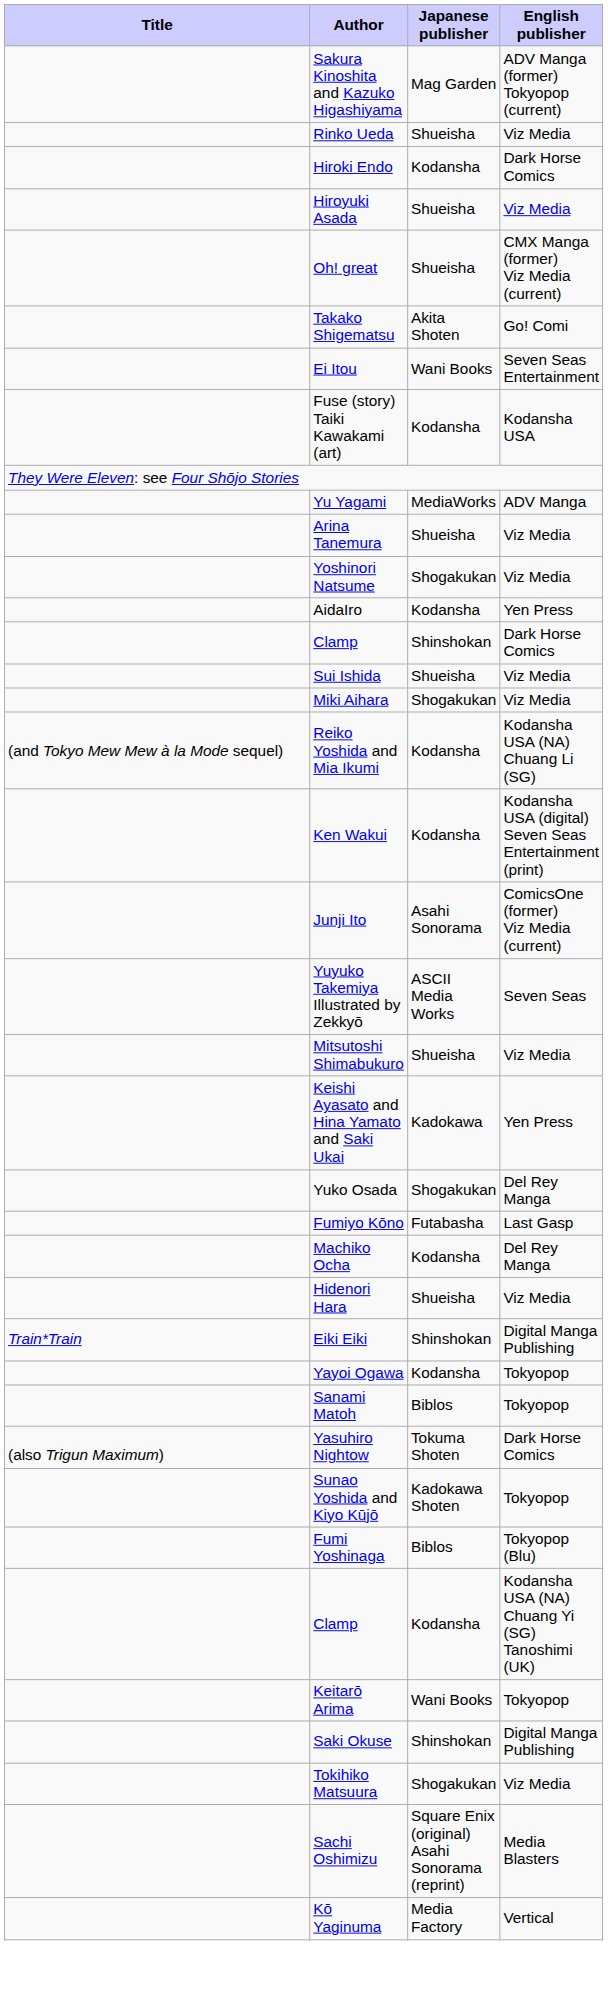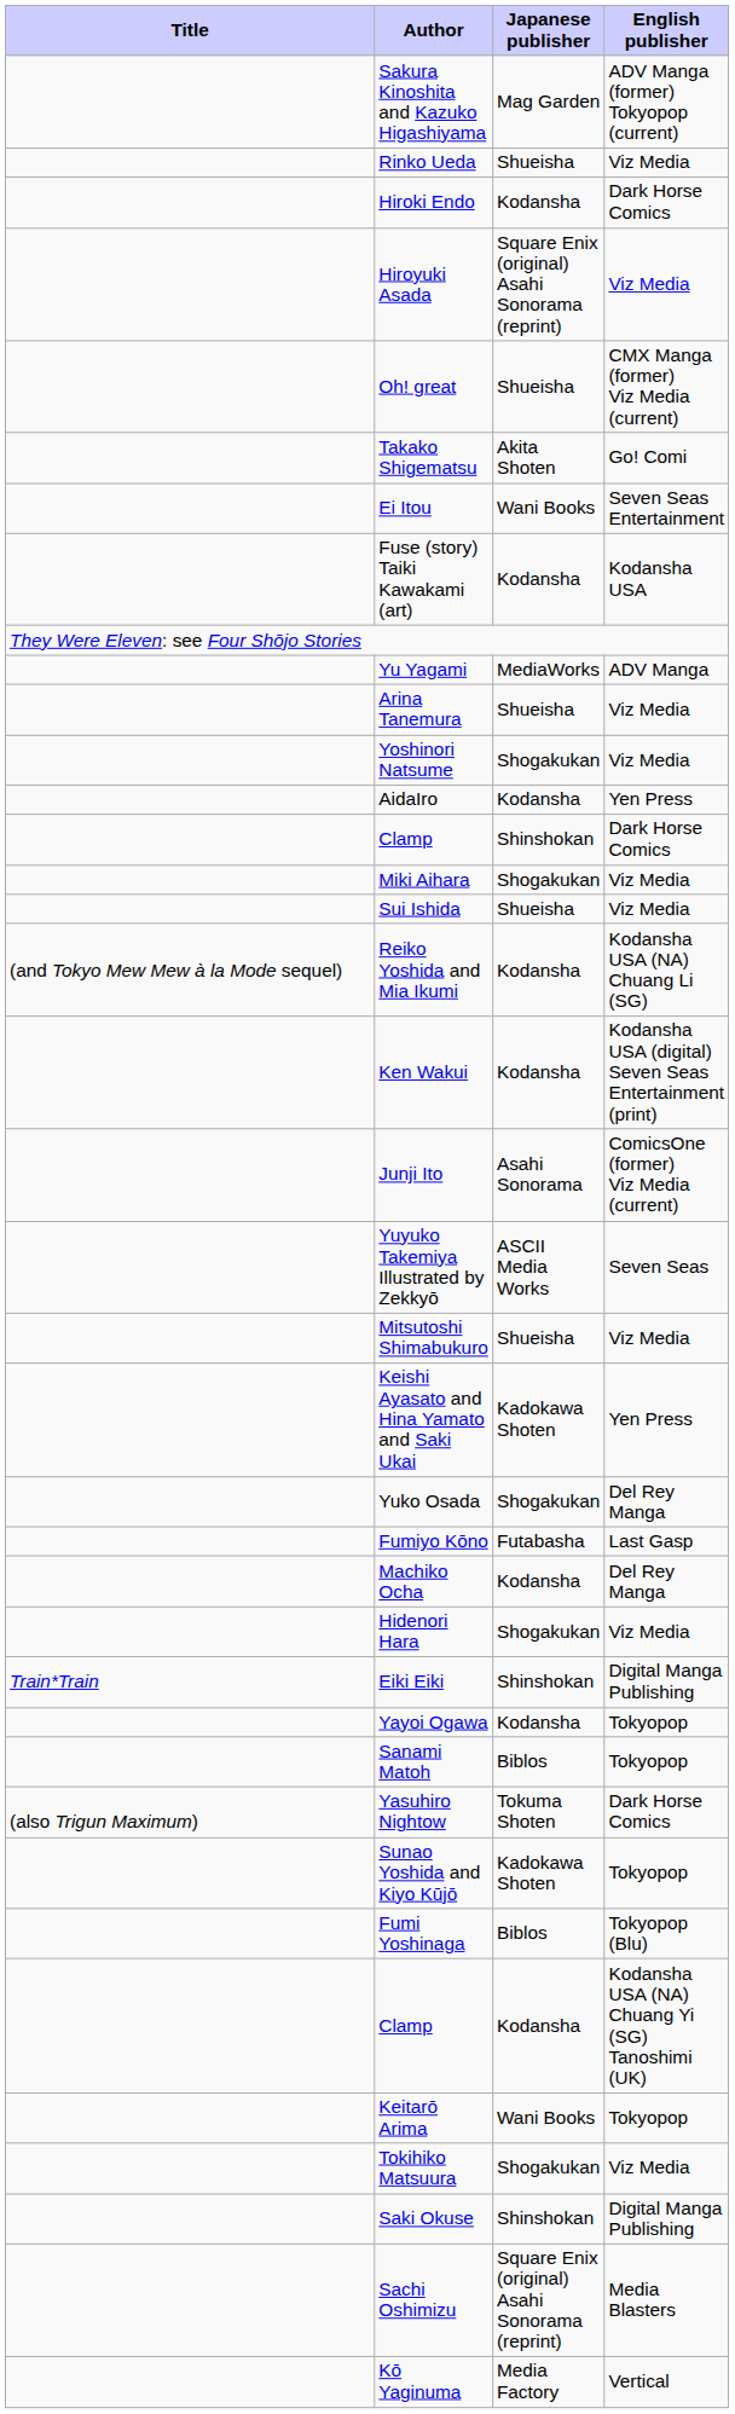Hiroyuki Asada | Japanese publisher: Shueisha -> Square Enix (original) Asahi Sonorama (reprint)
rows swapped: Miki Aihara <-> Sui Ishida
Keishi Ayasato and Hina Yamato and Saki Ukai | Japanese publisher: Kadokawa -> Kadokawa Shoten
Hidenori Hara | Japanese publisher: Shueisha -> Shogakukan
rows swapped: Tokihiko Matsuura <-> Saki Okuse
